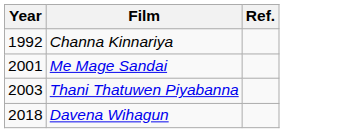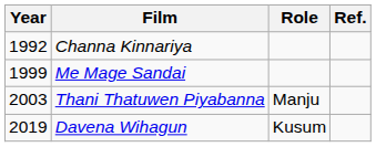+ column: Role | Manju | Kusum
Me Mage Sandai | Year: 2001 -> 1999
Davena Wihagun | Year: 2018 -> 2019
